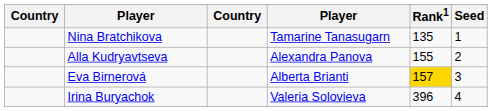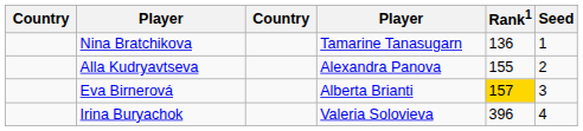Nina Bratchikova | Rank1: 135 -> 136
